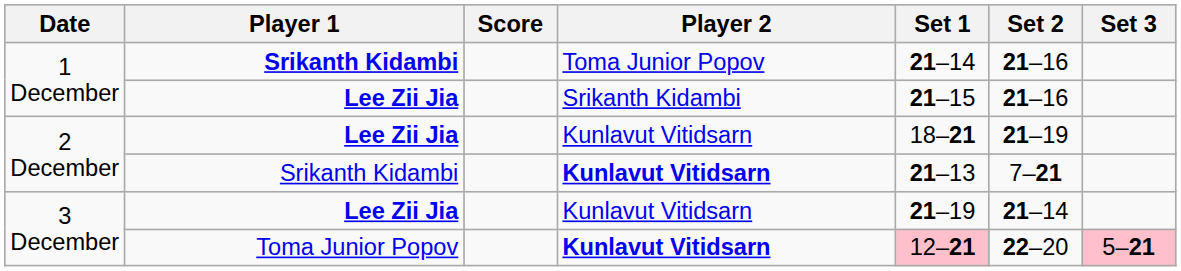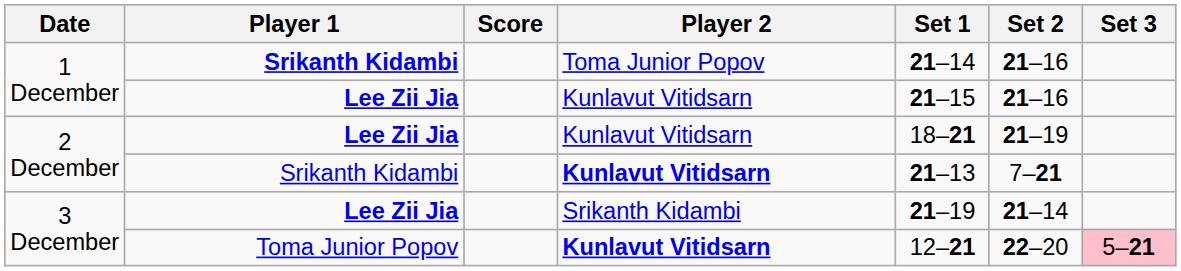1 December / Lee Zii Jia | Player 2: Srikanth Kidambi -> Kunlavut Vitidsarn
3 December / Lee Zii Jia | Player 2: Kunlavut Vitidsarn -> Srikanth Kidambi
3 December / Toma Junior Popov | Set 1: pink background -> no background
